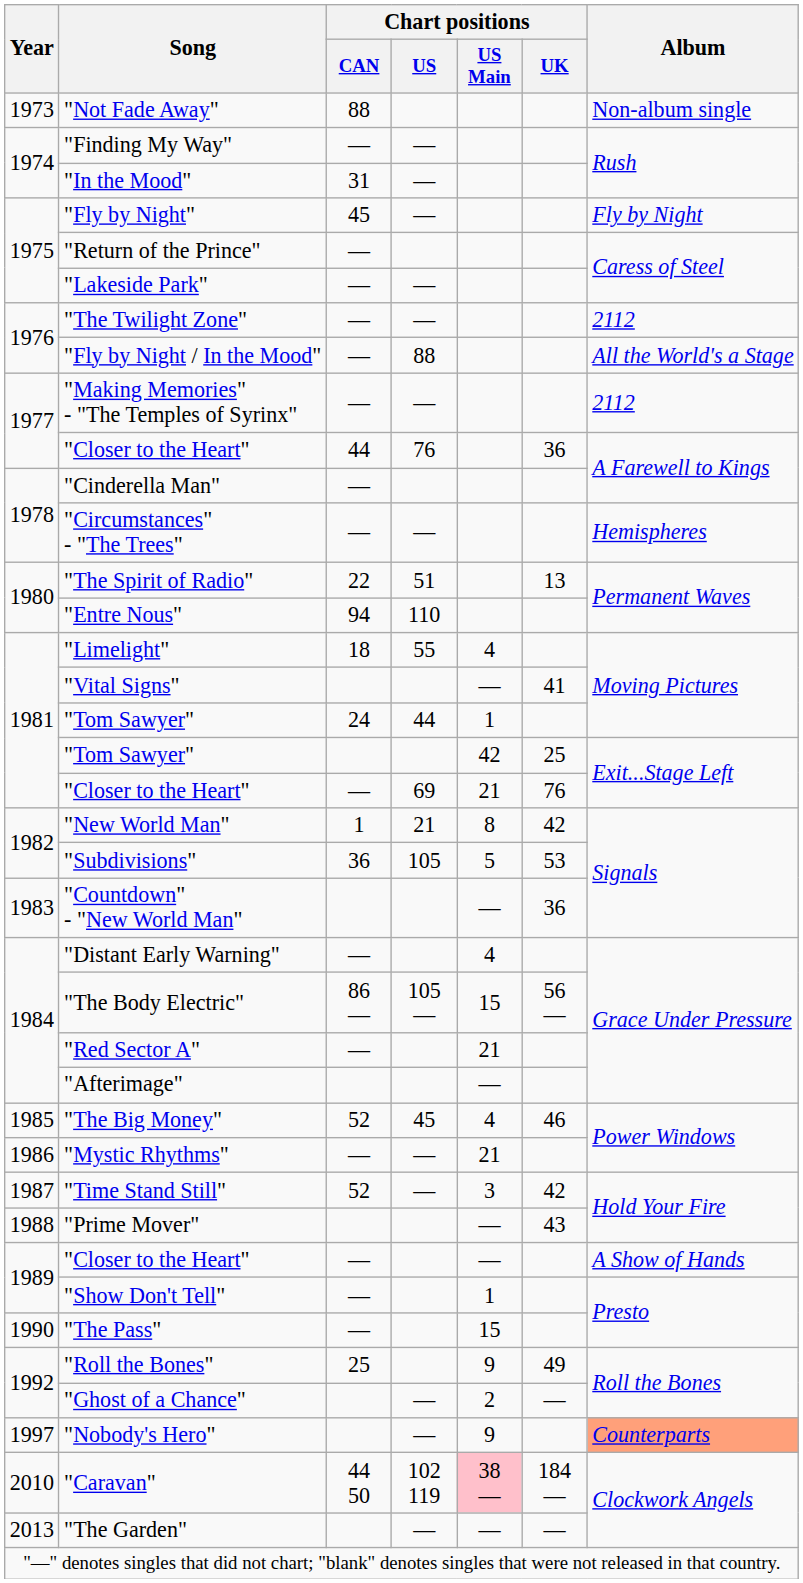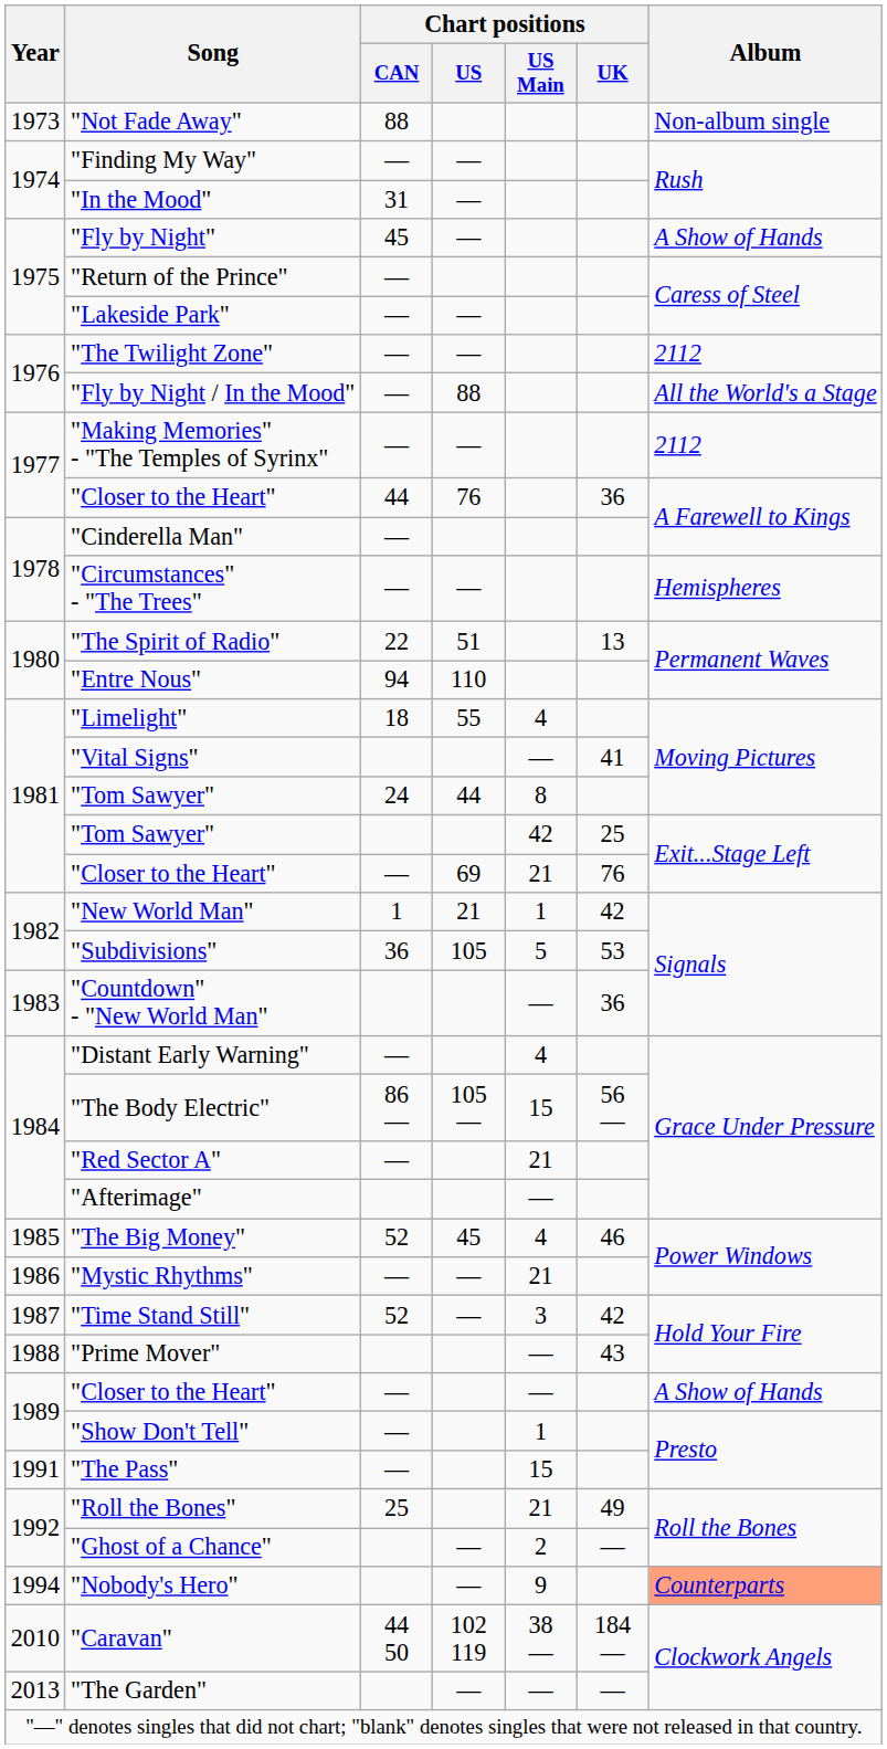"Fly by Night" | Album: Fly by Night -> A Show of Hands
"Tom Sawyer" / 44 | Chart positions / US Main: 1 -> 8
"New World Man" | Chart positions / US Main: 8 -> 1
"The Pass" | Year: 1990 -> 1991
"Roll the Bones" | Chart positions / US Main: 9 -> 21
"Nobody's Hero" | Year: 1997 -> 1994
"Caravan" | Chart positions / US Main: pink background -> no background
